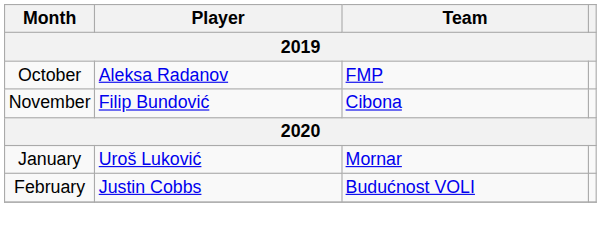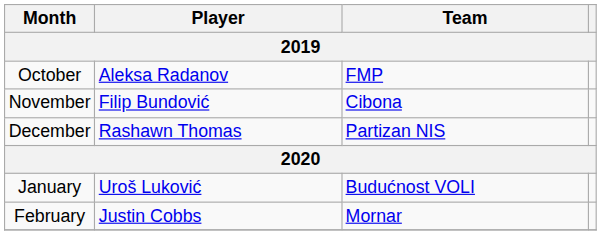+ row: December | Rashawn Thomas | Partizan NIS
January | Team: Mornar -> Budućnost VOLI
February | Team: Budućnost VOLI -> Mornar
